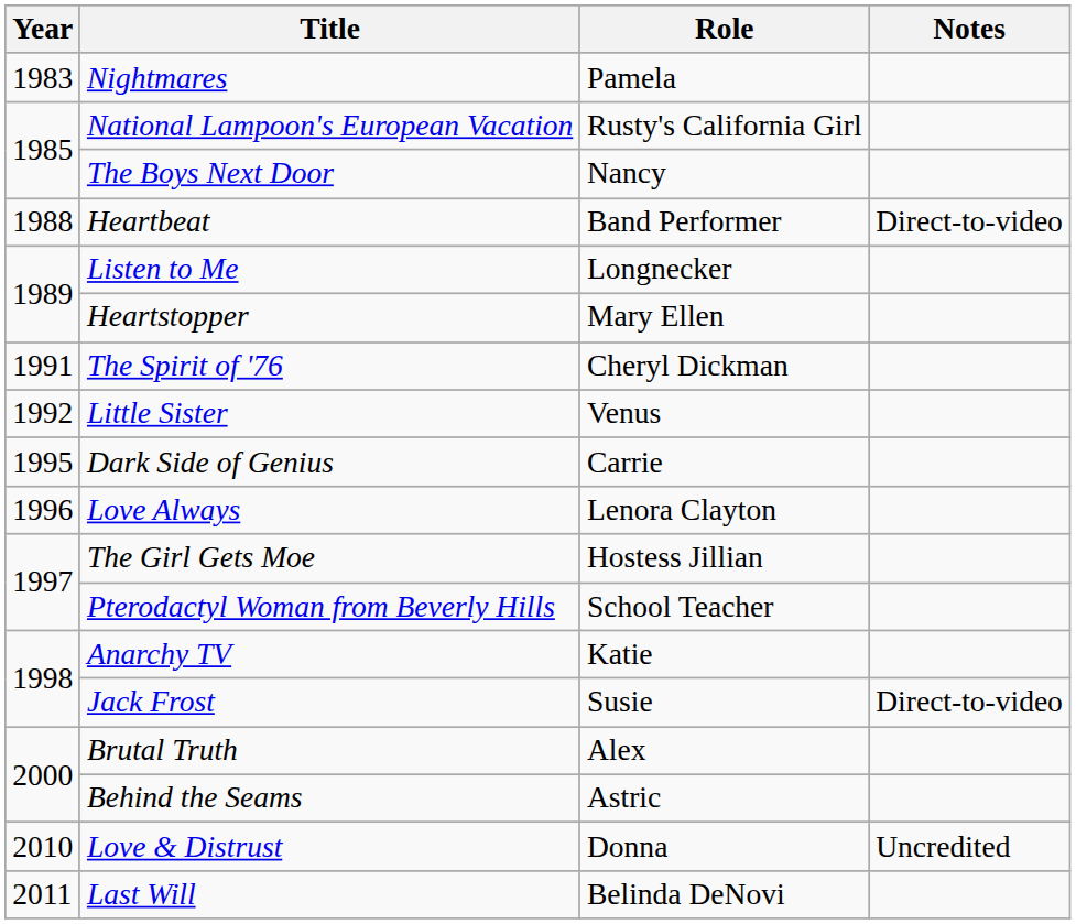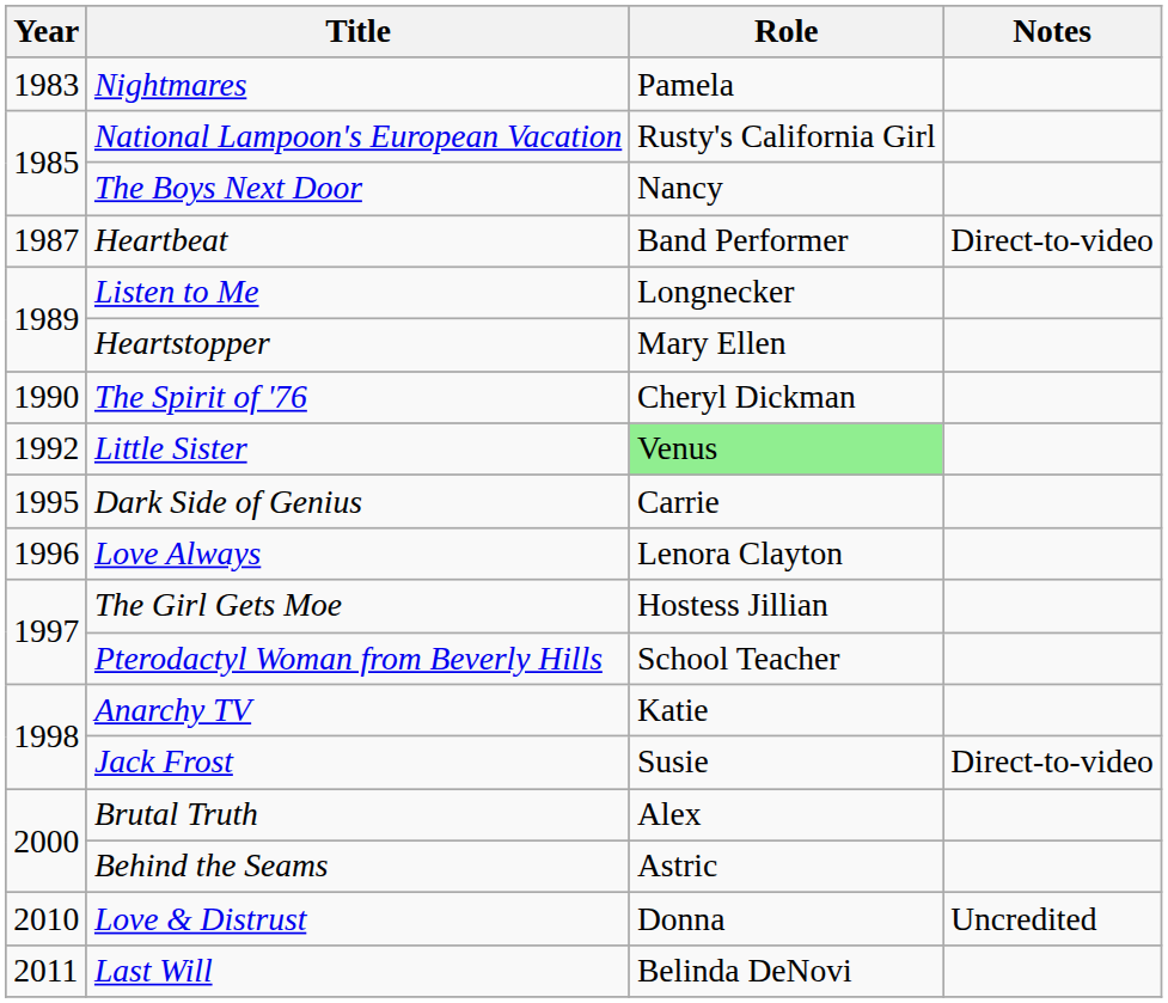Heartbeat | Year: 1988 -> 1987
The Spirit of '76 | Year: 1991 -> 1990
Little Sister | Role: no background -> lightgreen background
